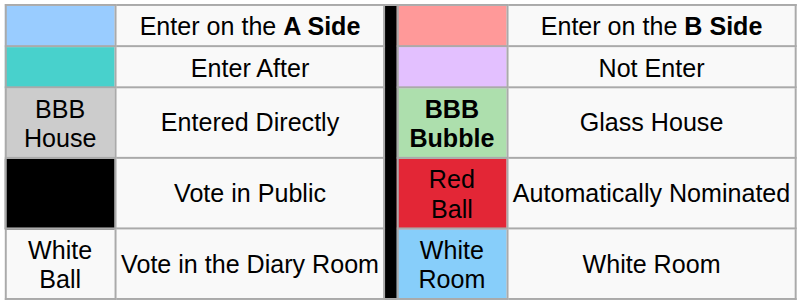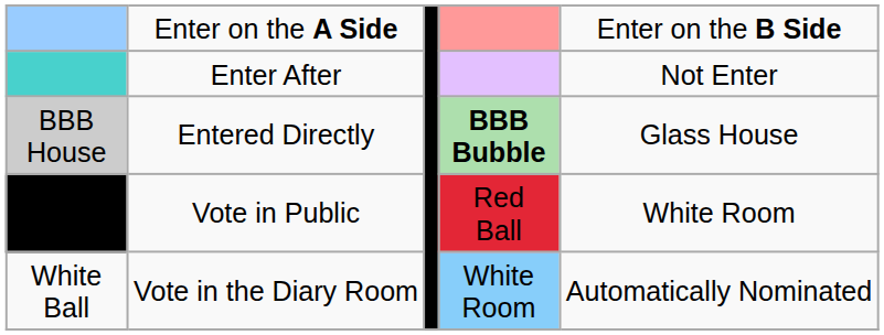Black Ball | column 5: Automatically Nominated -> White Room
White Ball | column 5: White Room -> Automatically Nominated
